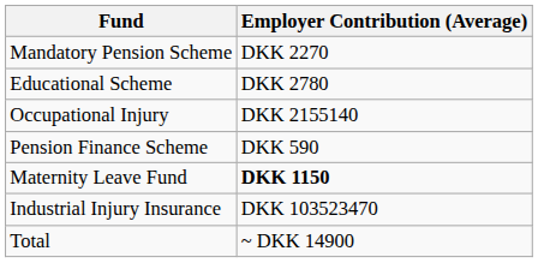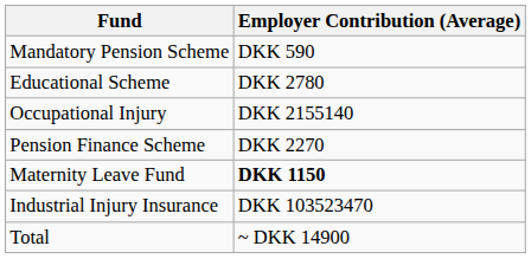Mandatory Pension Scheme | Employer Contribution (Average): DKK 2270 -> DKK 590
Pension Finance Scheme | Employer Contribution (Average): DKK 590 -> DKK 2270
